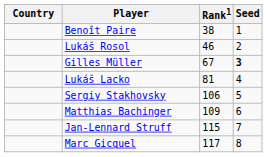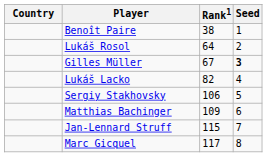Lukáš Rosol | Rank1: 46 -> 64
Lukáš Lacko | Rank1: 81 -> 82
